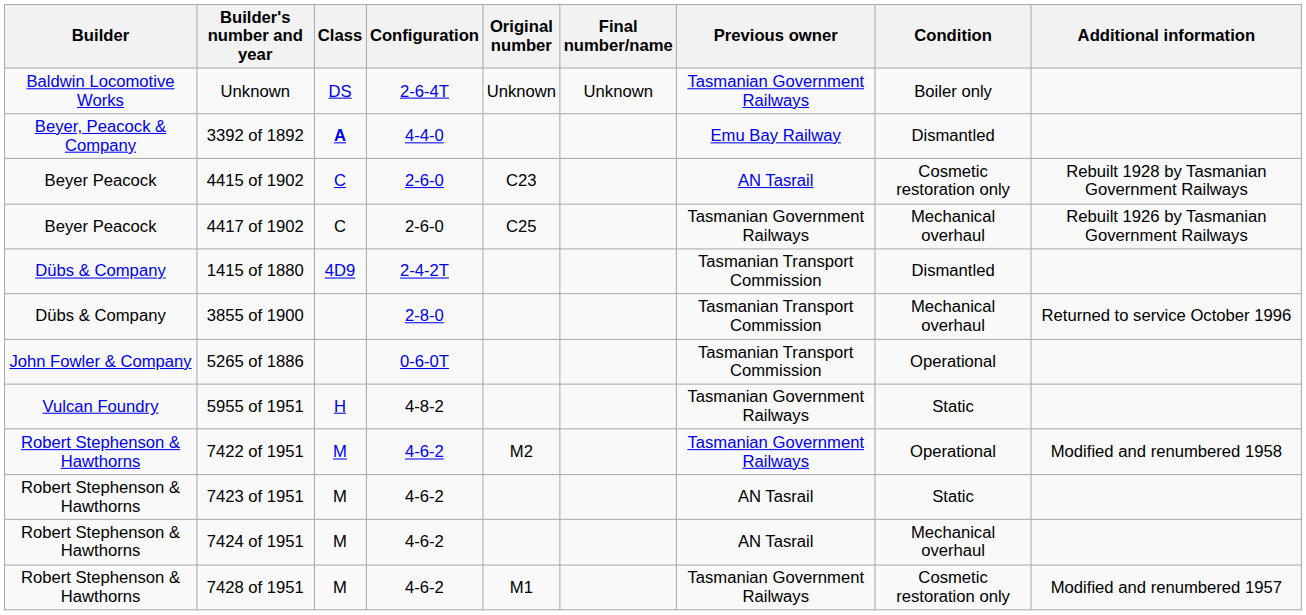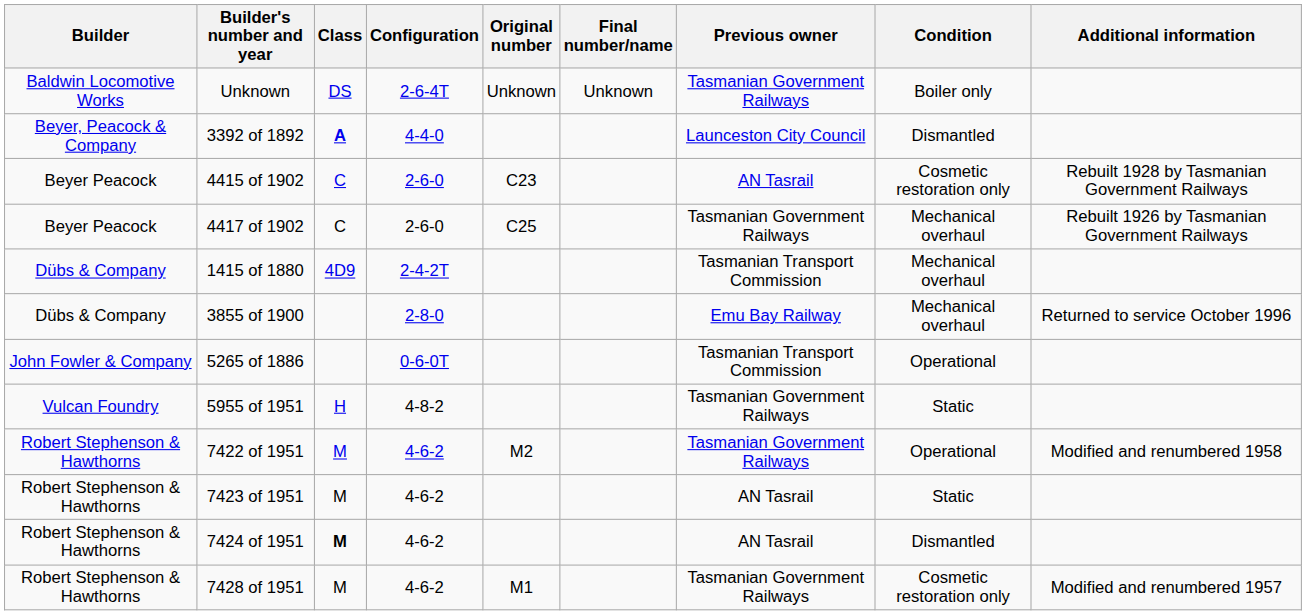3392 of 1892 | Previous owner: Emu Bay Railway -> Launceston City Council
1415 of 1880 | Condition: Dismantled -> Mechanical overhaul
3855 of 1900 | Previous owner: Tasmanian Transport Commission -> Emu Bay Railway
7424 of 1951 | Class: normal -> bold
7424 of 1951 | Condition: Mechanical overhaul -> Dismantled
